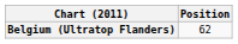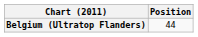Belgium (Ultratop Flanders) | Position: 62 -> 44
